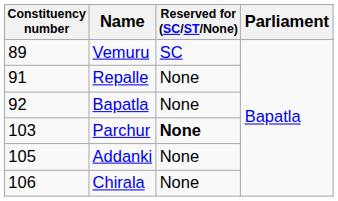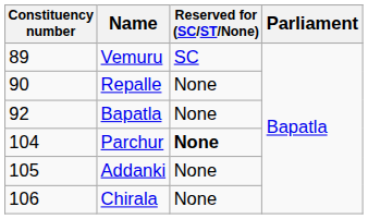Repalle | Constituency number: 91 -> 90
Parchur | Constituency number: 103 -> 104
